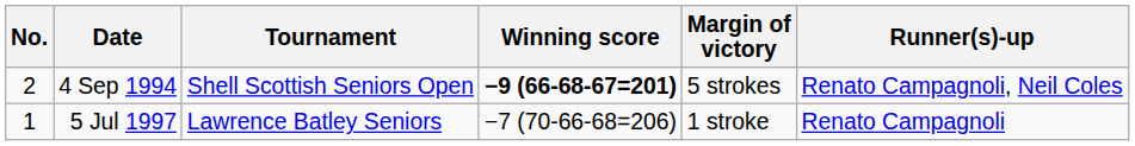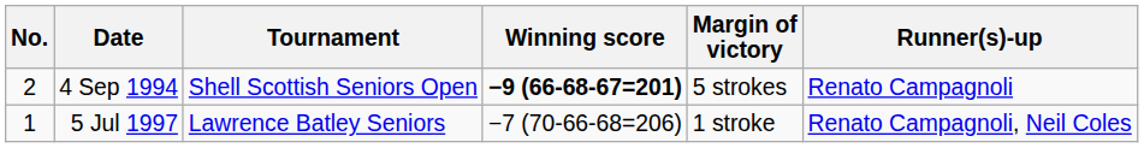4 Sep 1994 | Runner(s)-up: Renato Campagnoli, Neil Coles -> Renato Campagnoli
5 Jul 1997 | Runner(s)-up: Renato Campagnoli -> Renato Campagnoli, Neil Coles
